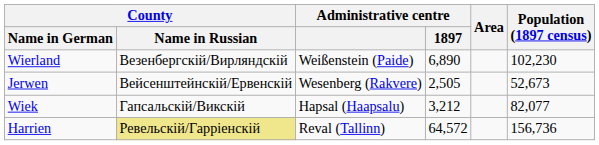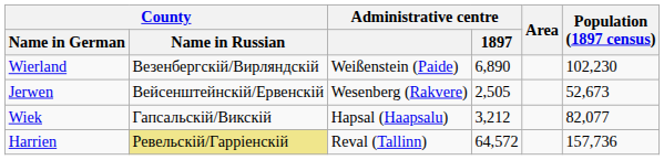Harrien | Population (1897 census): 156,736 -> 157,736
